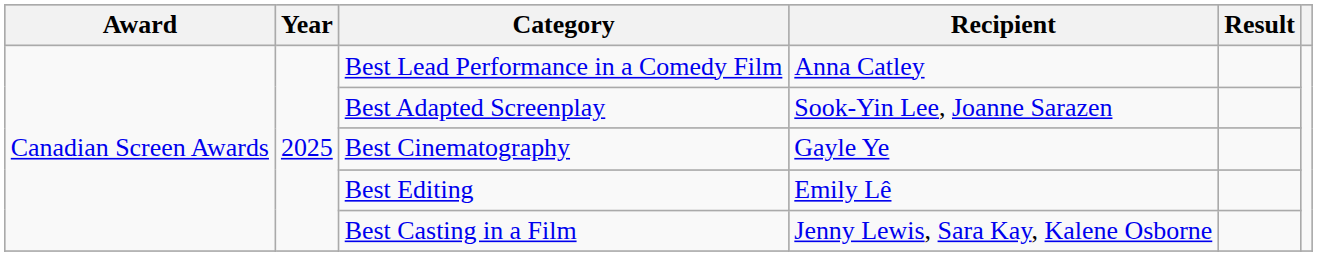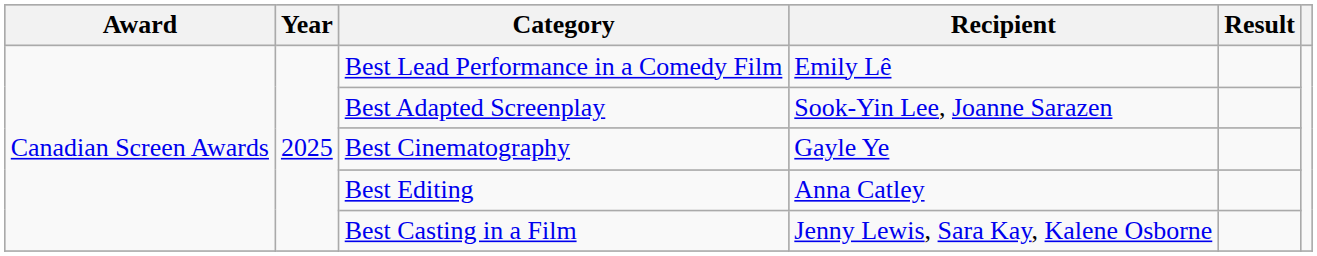Best Lead Performance in a Comedy Film | Recipient: Anna Catley -> Emily Lê
Best Editing | Recipient: Emily Lê -> Anna Catley
